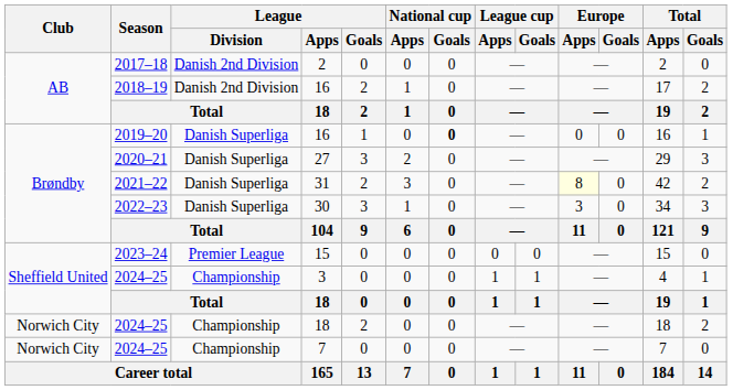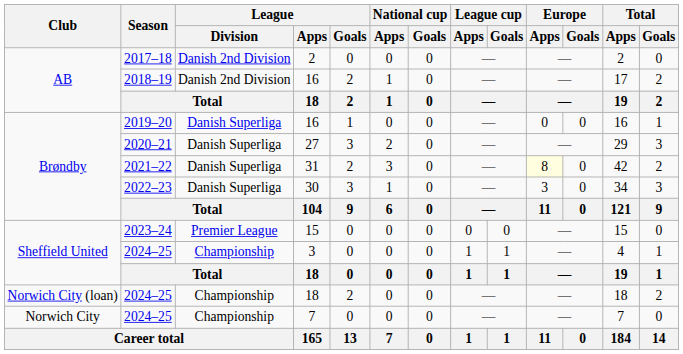2019–20 / 16 | National cup / Goals: bold -> normal
2024–25 / 18 | Club: Norwich City -> Norwich City (loan)
